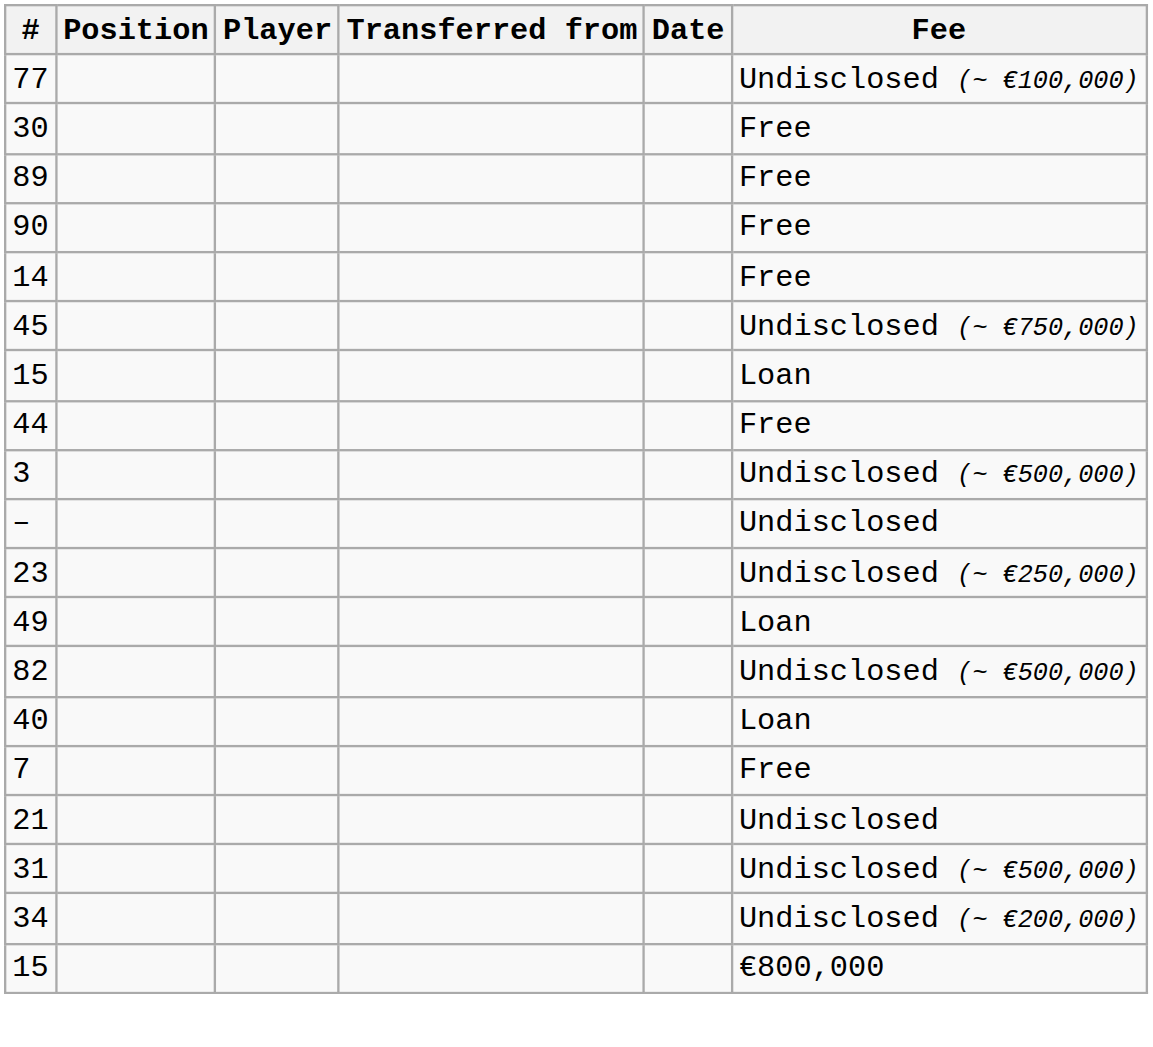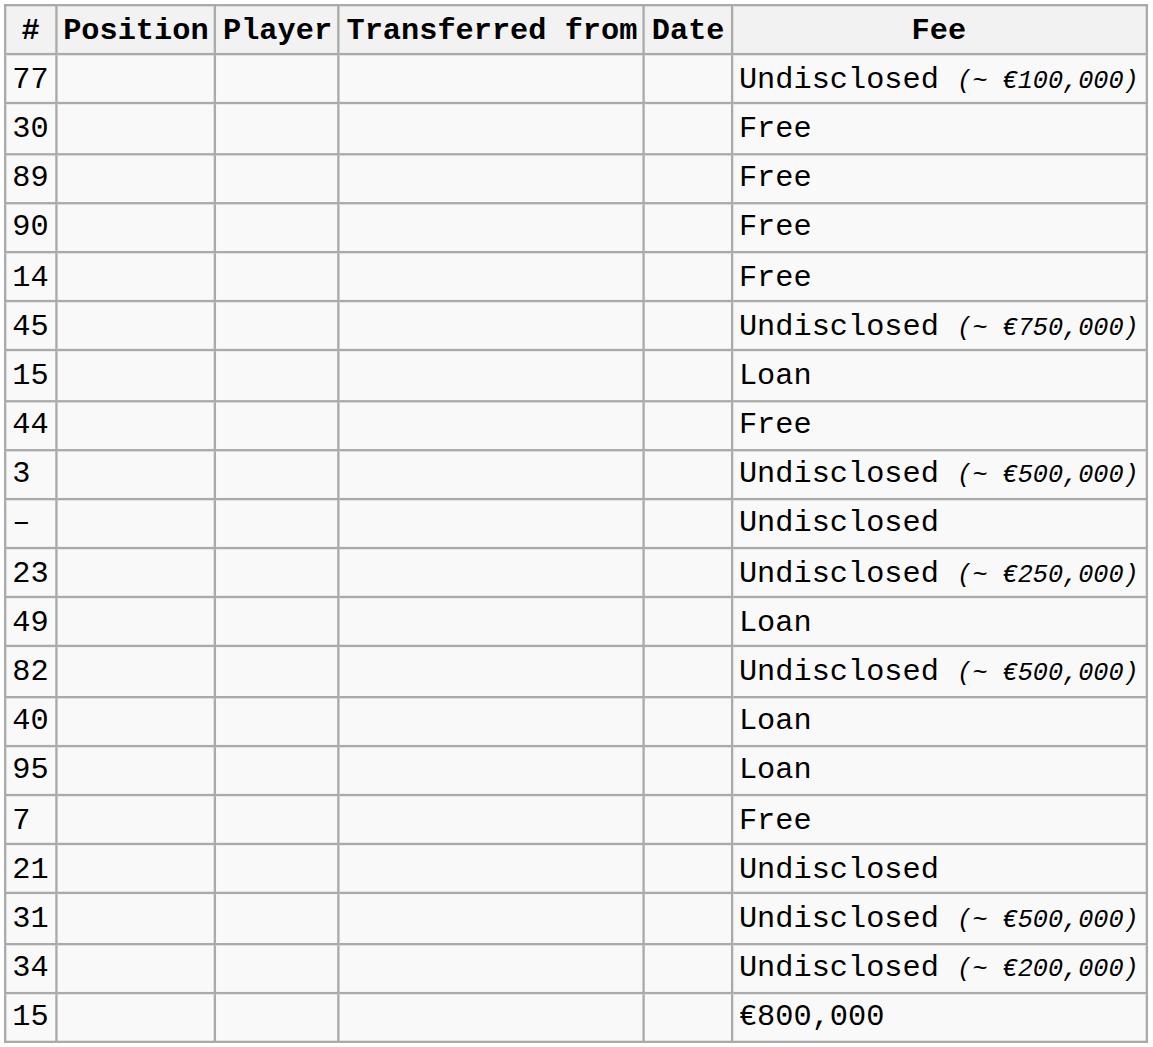+ row: 95 | Loan
